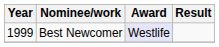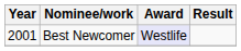Best Newcomer | Year: 1999 -> 2001
